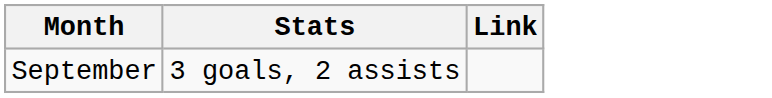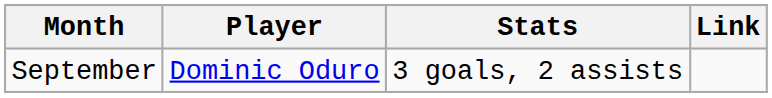+ column: Player | Dominic Oduro
